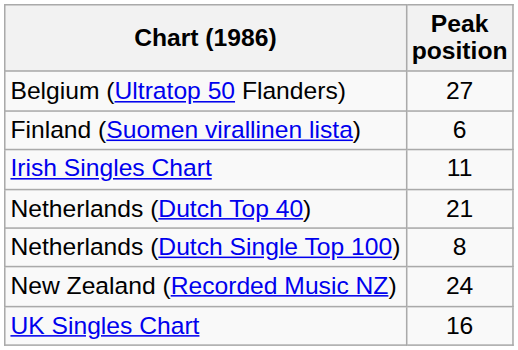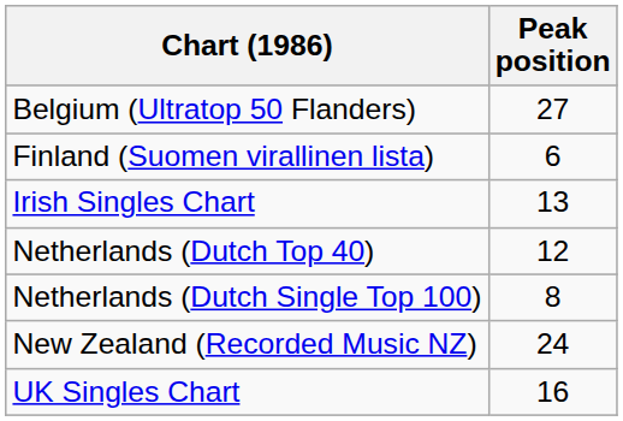Irish Singles Chart | Peak position: 11 -> 13
Netherlands (Dutch Top 40) | Peak position: 21 -> 12
